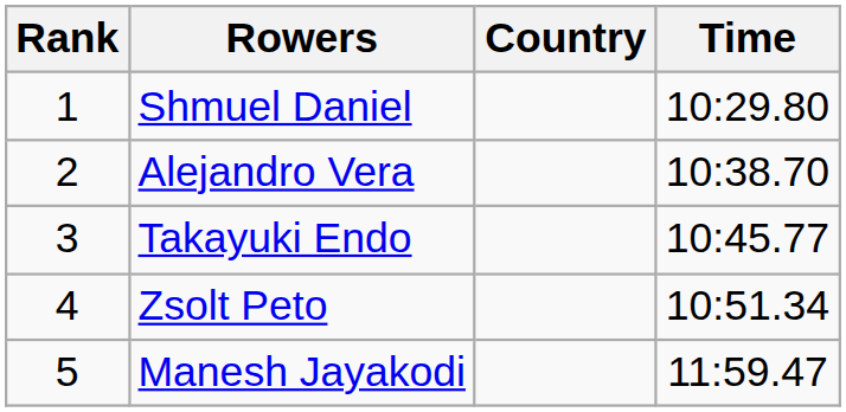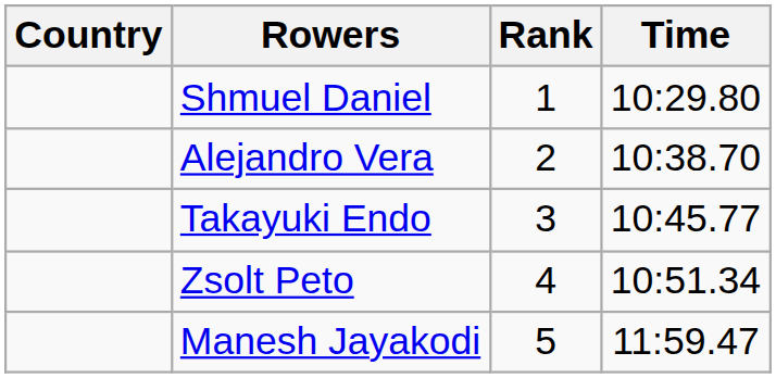columns swapped: Rank <-> Country
